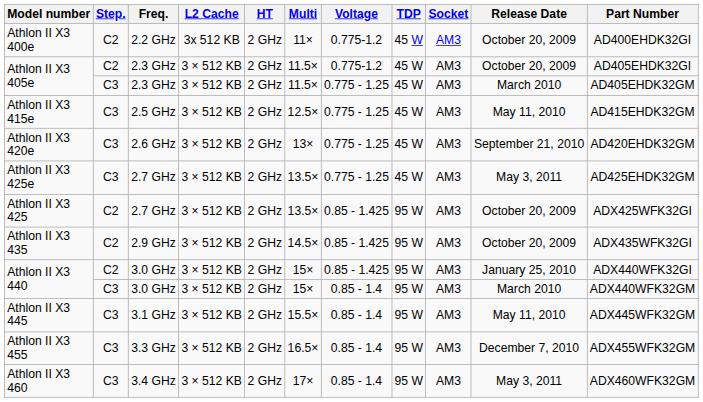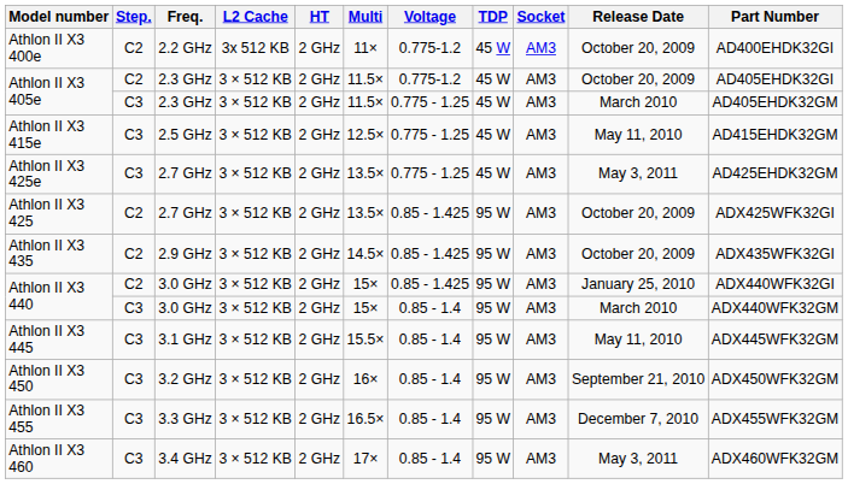- row: Athlon II X3 420e | C3 | 2.6 GHz | 3 × 512 KB | 2 GHz | 13× | 0.775 - 1.25 | 45 W | AM3 | September 21, 2010 | AD420EHDK32GM
+ row: Athlon II X3 450 | C3 | 3.2 GHz | 3 × 512 KB | 2 GHz | 16× | 0.85 - 1.4 | 95 W | AM3 | September 21, 2010 | ADX450WFK32GM
